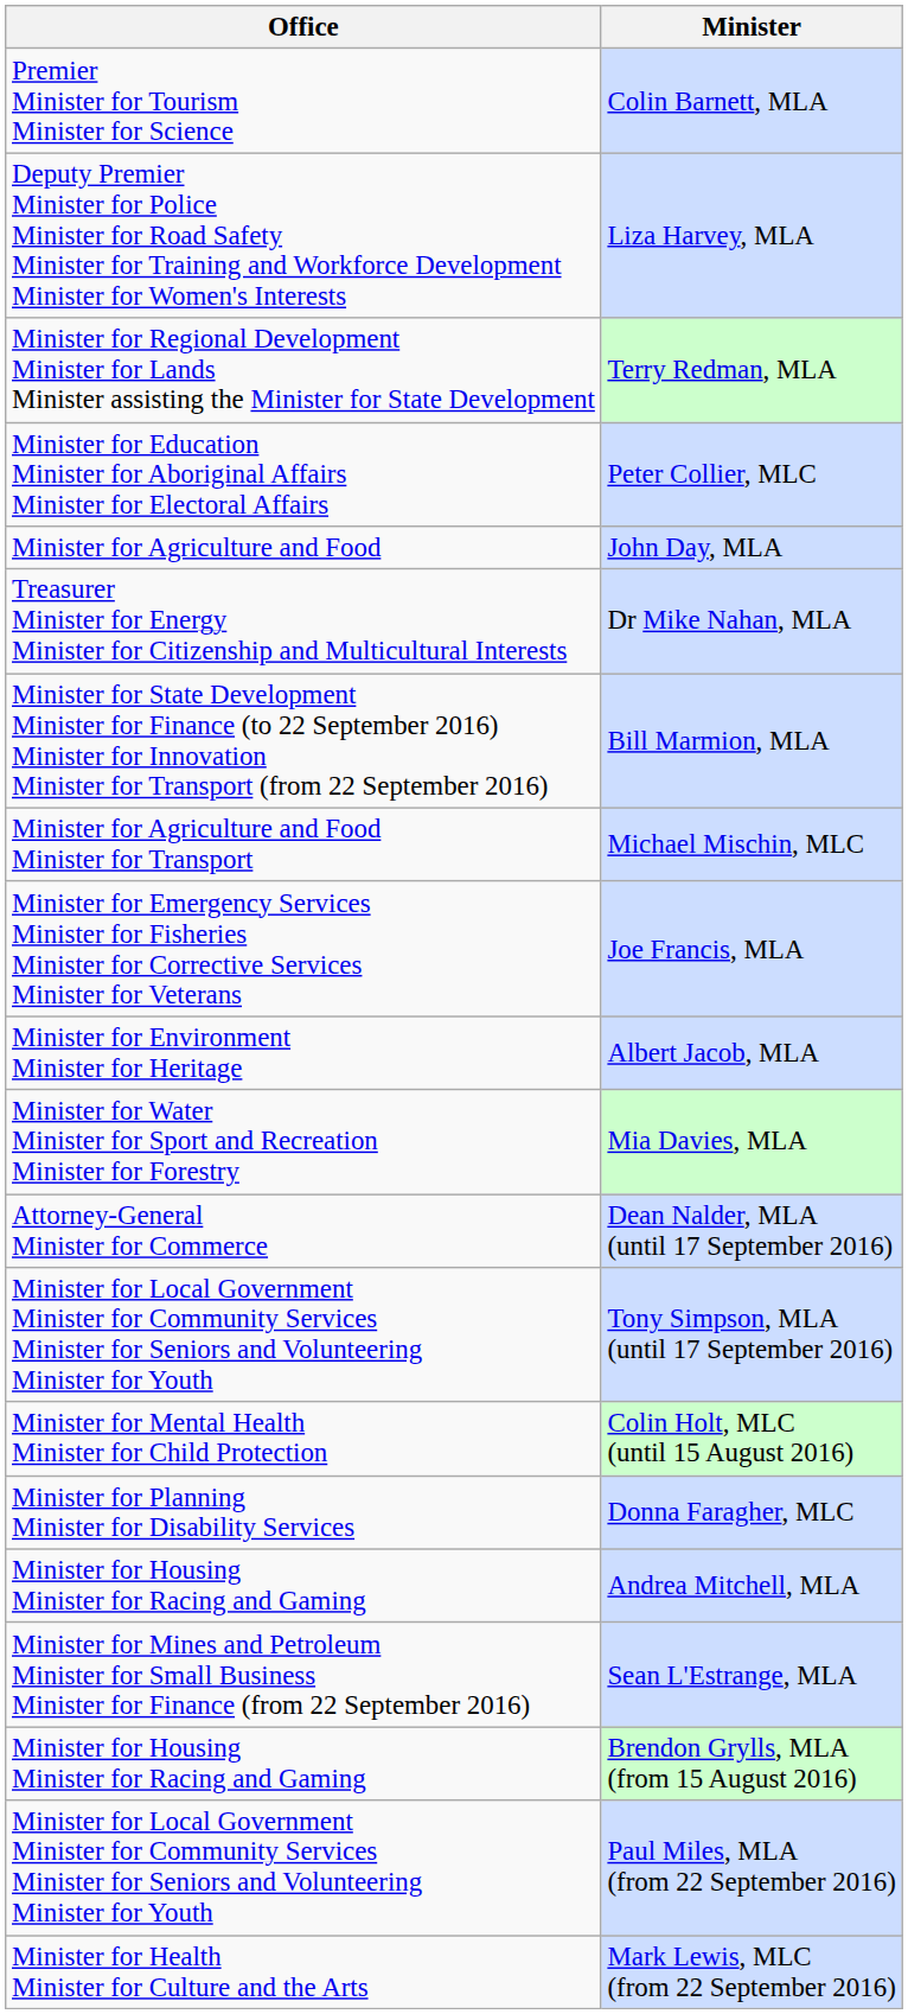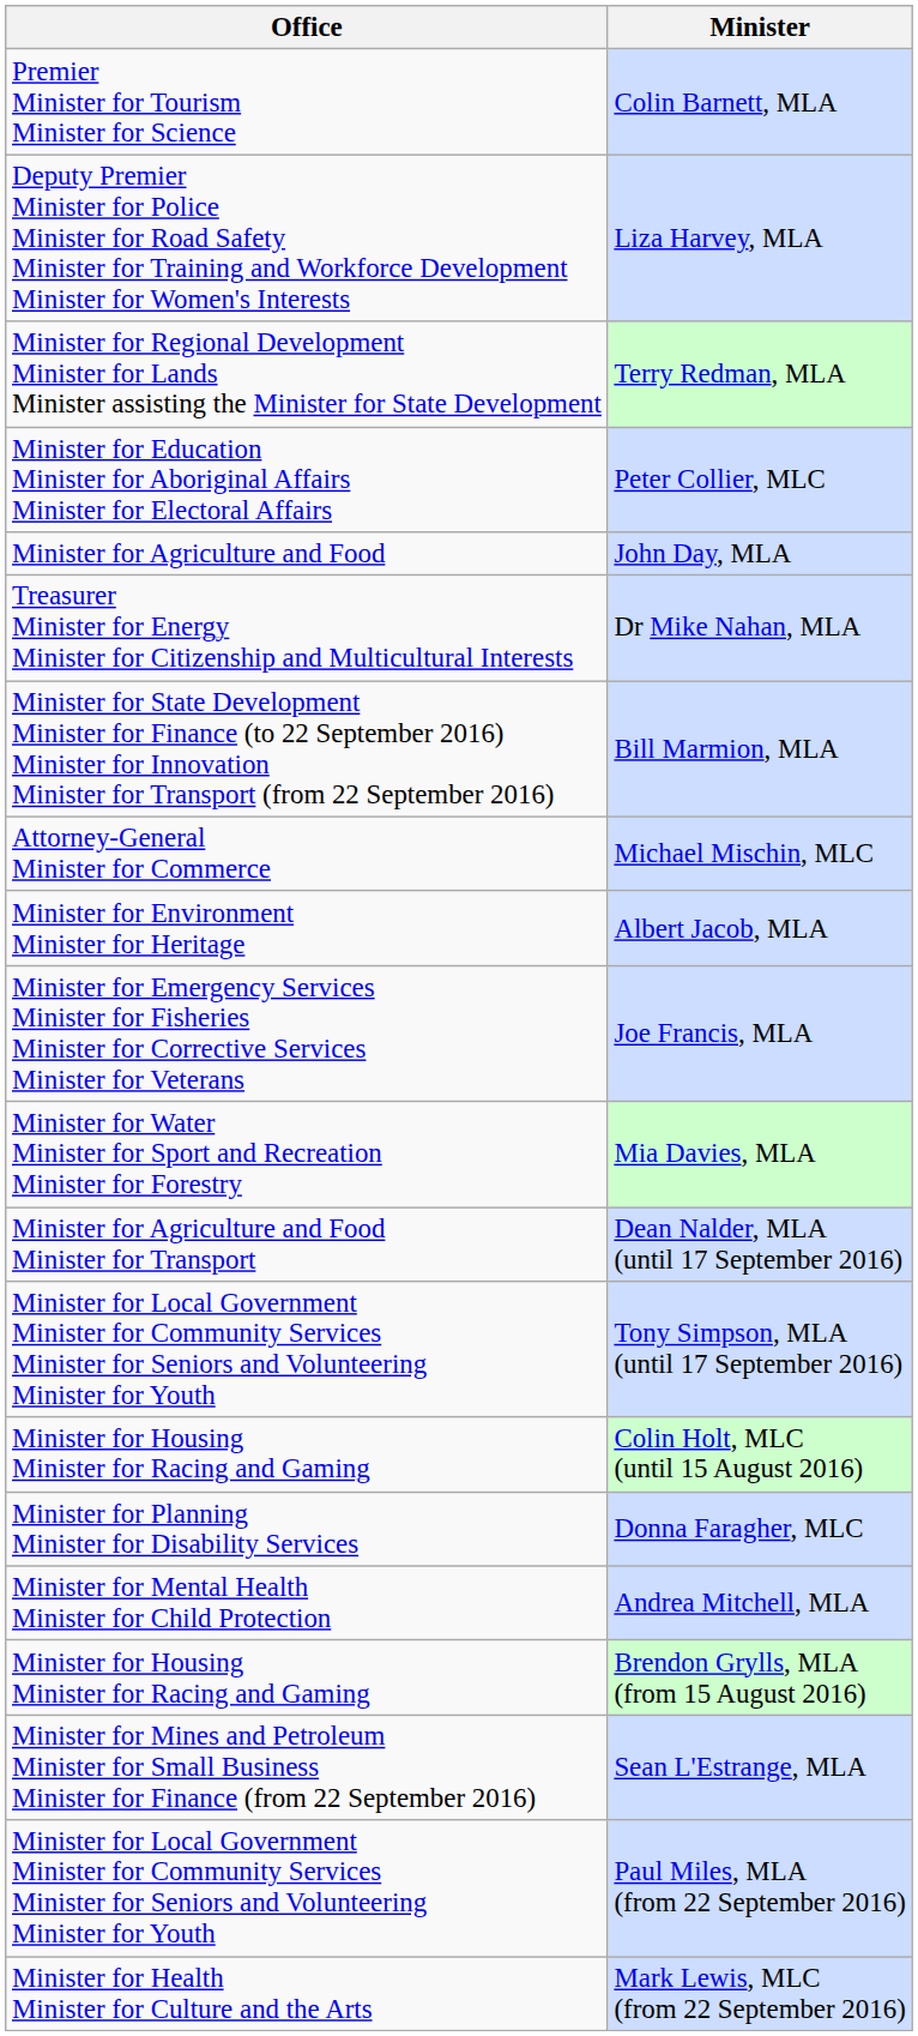Michael Mischin, MLC | Office: Minister for Agriculture and Food Minister for Transport -> Attorney-General Minister for Commerce
rows swapped: Albert Jacob, MLA <-> Joe Francis, MLA
Dean Nalder, MLA (until 17 September 2016) | Office: Attorney-General Minister for Commerce -> Minister for Agriculture and Food Minister for Transport
Colin Holt, MLC (until 15 August 2016) | Office: Minister for Mental Health Minister for Child Protection -> Minister for Housing Minister for Racing and Gaming
Andrea Mitchell, MLA | Office: Minister for Housing Minister for Racing and Gaming -> Minister for Mental Health Minister for Child Protection
rows swapped: Sean L'Estrange, MLA <-> Brendon Grylls, MLA (from 15 August 2016)
